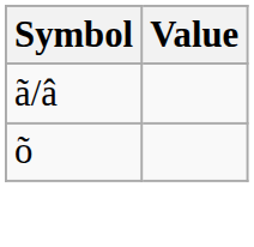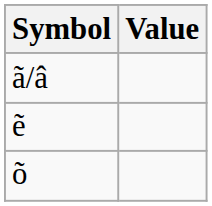+ row: ẽ
